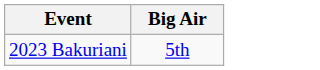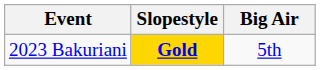+ column: Slopestyle | Gold
